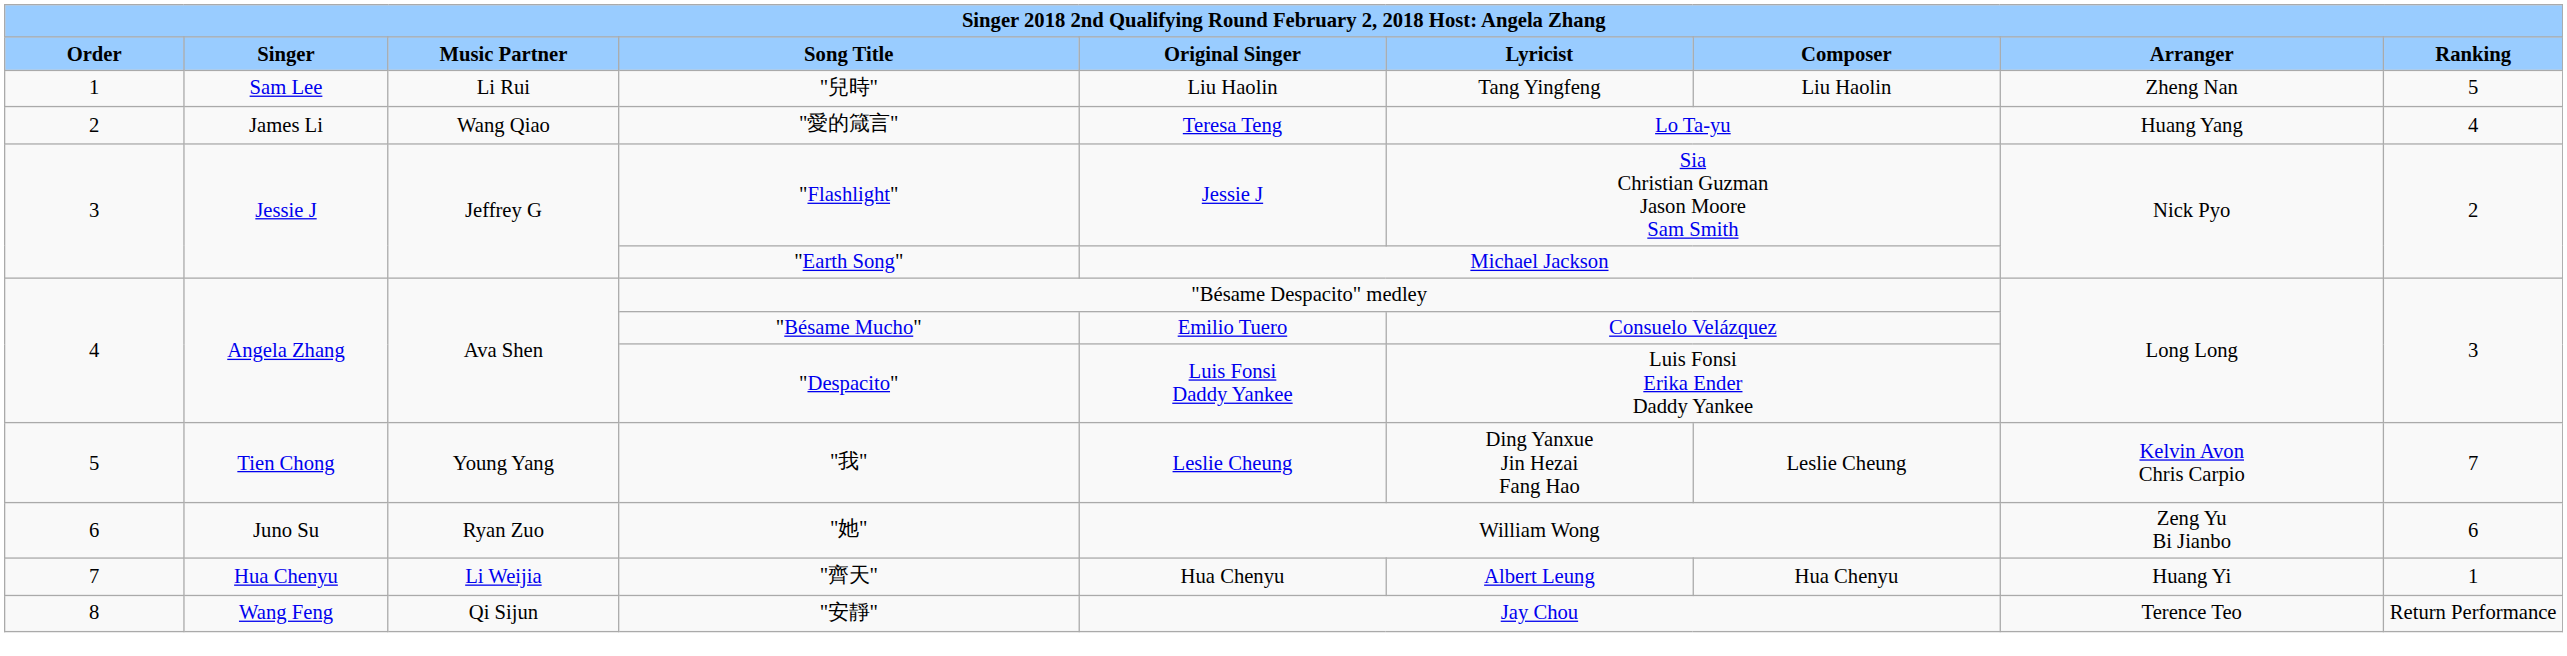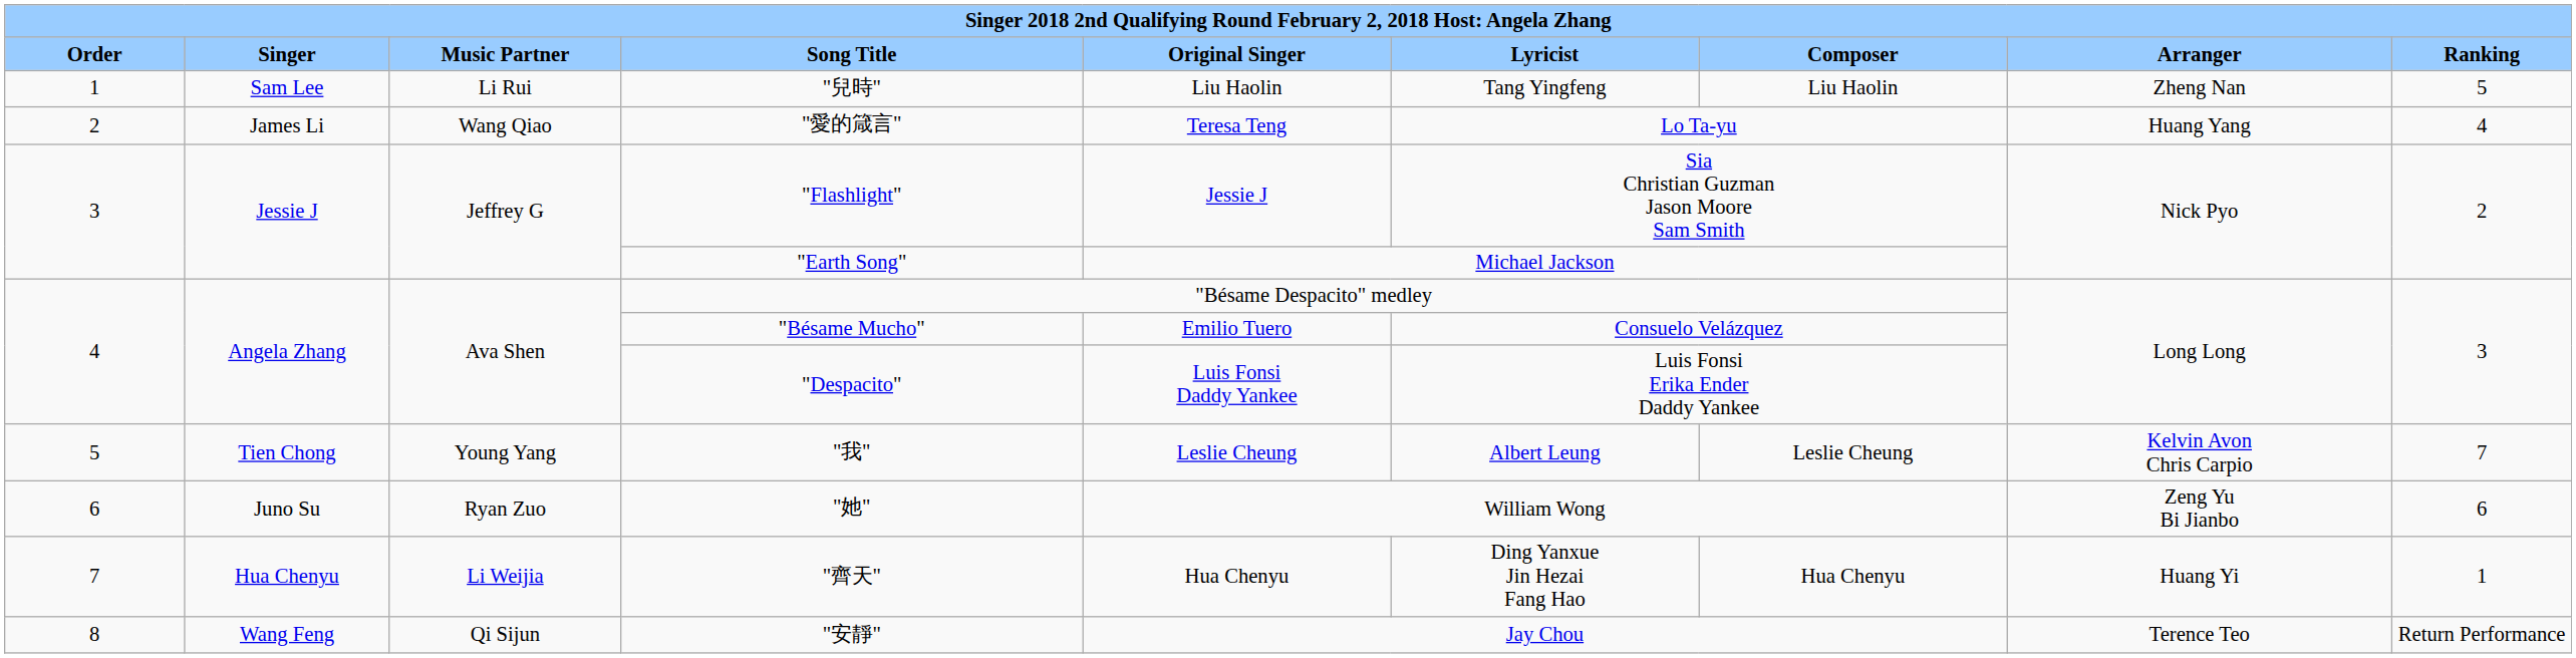"我" | column 6: Ding Yanxue Jin Hezai Fang Hao -> Albert Leung
"齊天" | column 6: Albert Leung -> Ding Yanxue Jin Hezai Fang Hao
